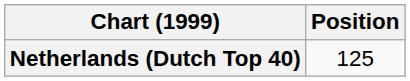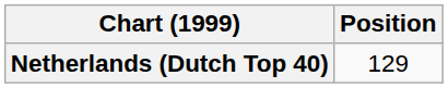Netherlands (Dutch Top 40) | Position: 125 -> 129
